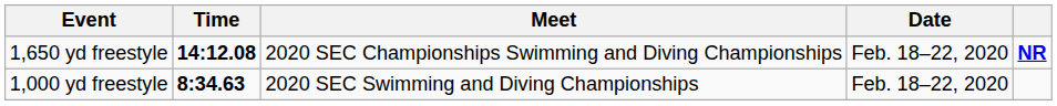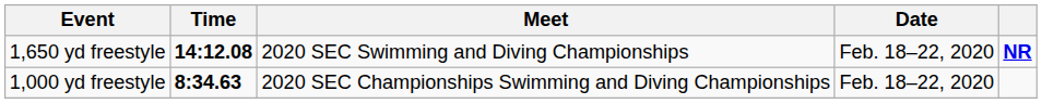1,650 yd freestyle | Meet: 2020 SEC Championships Swimming and Diving Championships -> 2020 SEC Swimming and Diving Championships
1,000 yd freestyle | Meet: 2020 SEC Swimming and Diving Championships -> 2020 SEC Championships Swimming and Diving Championships
